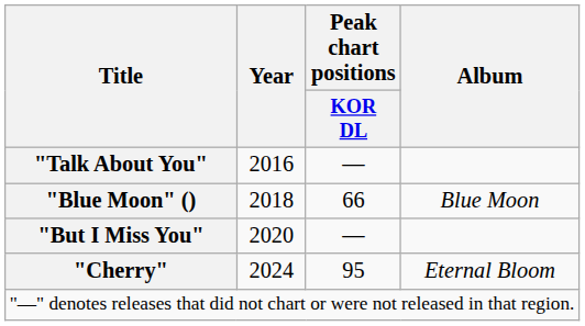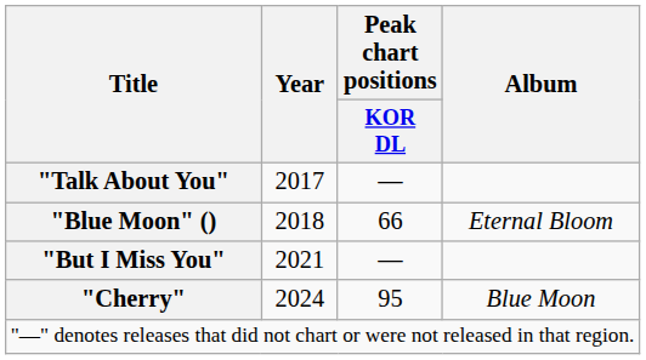"Talk About You" | Year: 2016 -> 2017
"Blue Moon" () | Album: Blue Moon -> Eternal Bloom
"But I Miss You" | Year: 2020 -> 2021
"Cherry" | Album: Eternal Bloom -> Blue Moon
